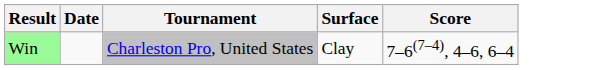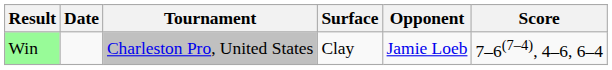+ column: Opponent | Jamie Loeb
